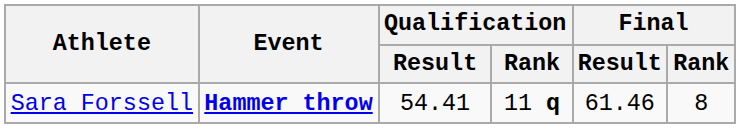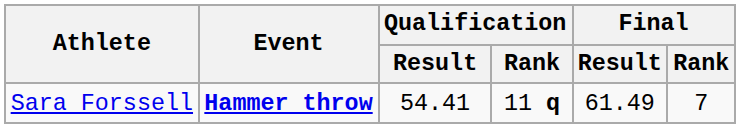Sara Forssell | Final / Result: 61.46 -> 61.49
Sara Forssell | Final / Rank: 8 -> 7
